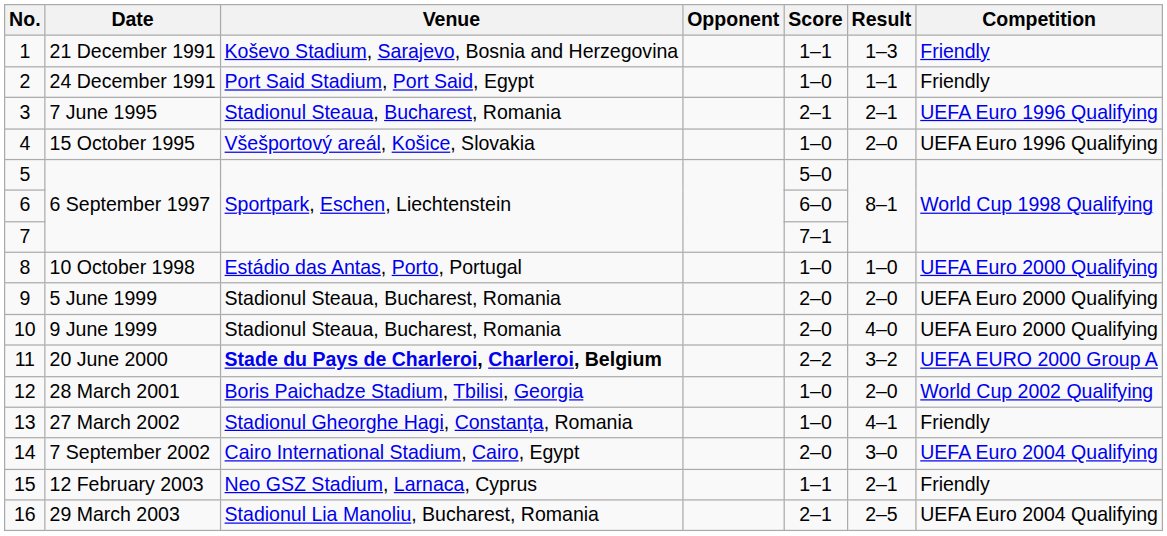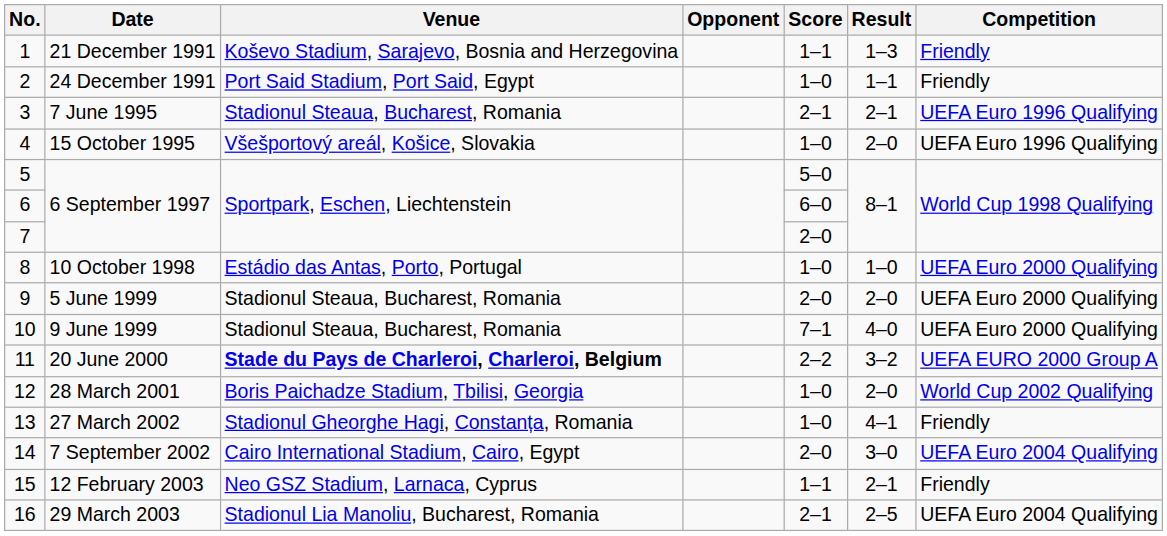7 | Score: 7–1 -> 2–0
10 | Score: 2–0 -> 7–1
